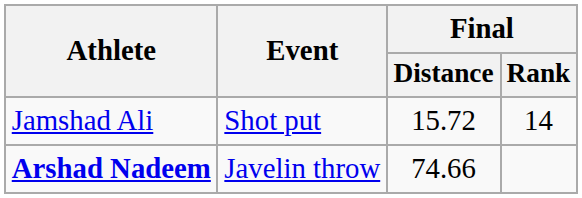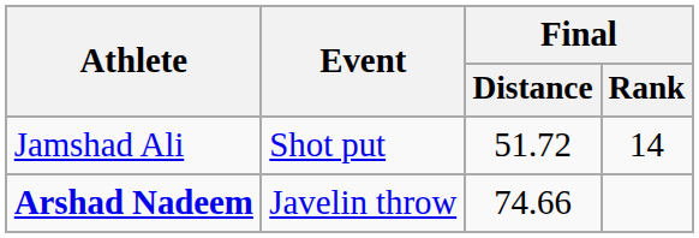Jamshad Ali | Final / Distance: 15.72 -> 51.72
